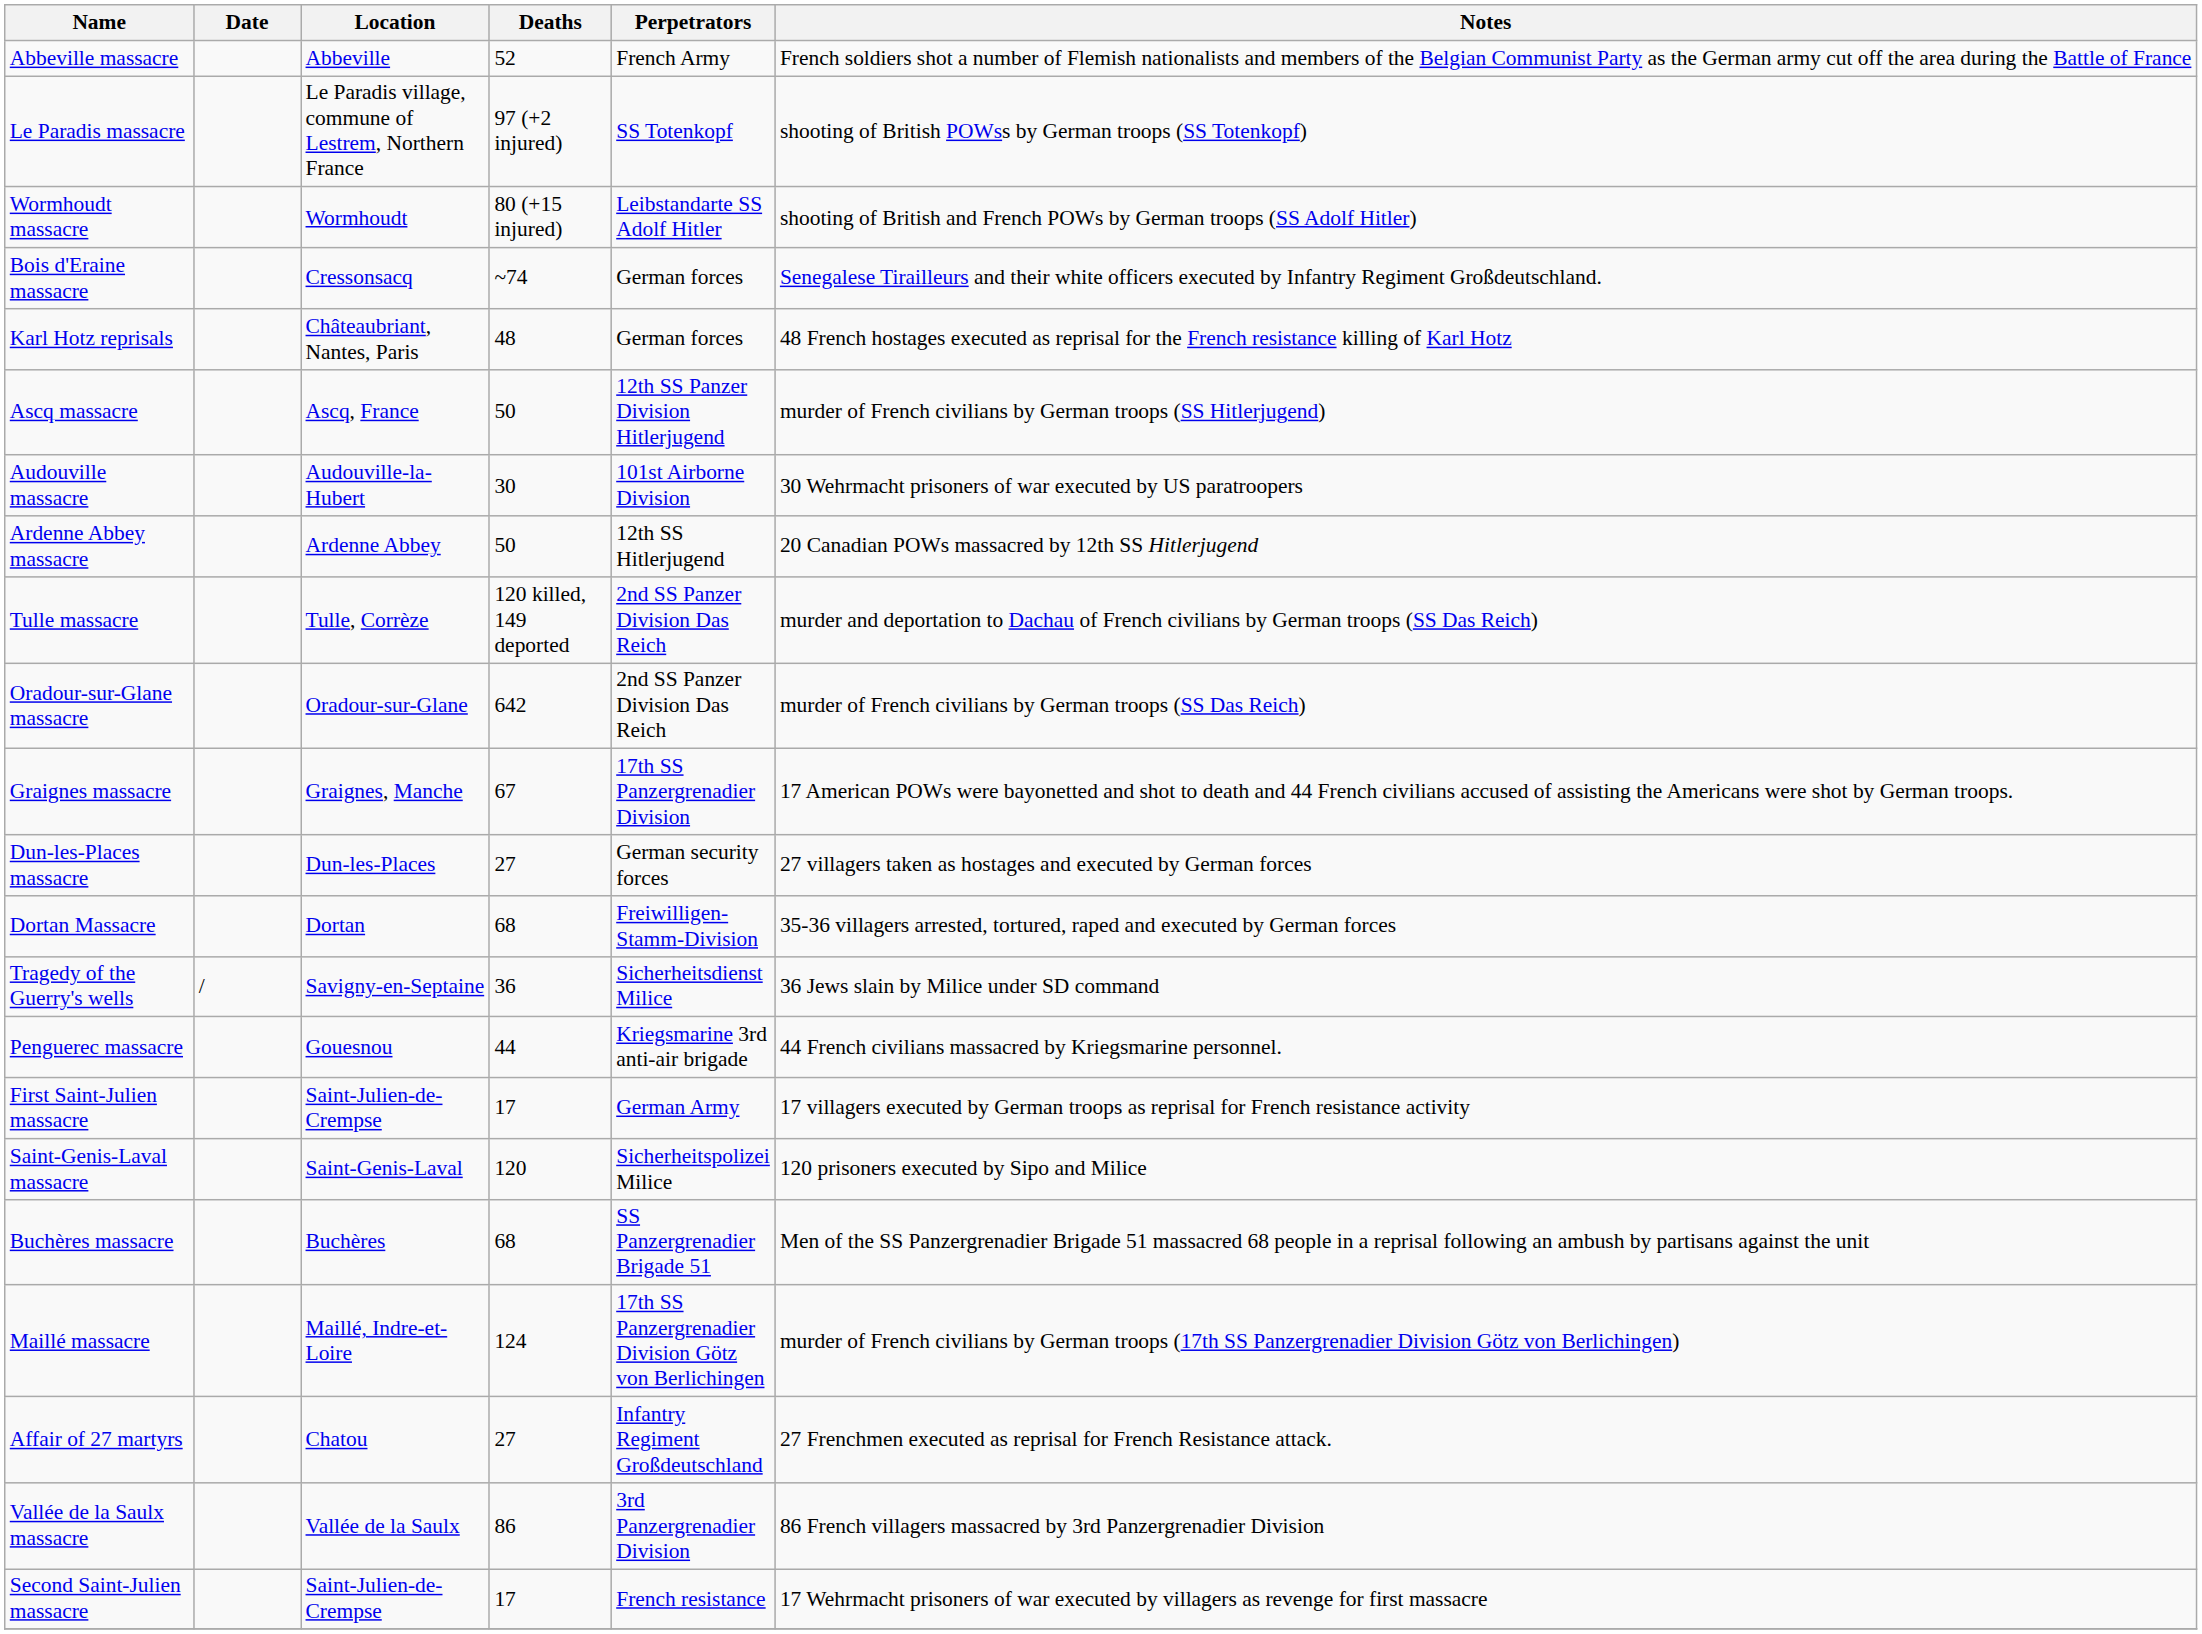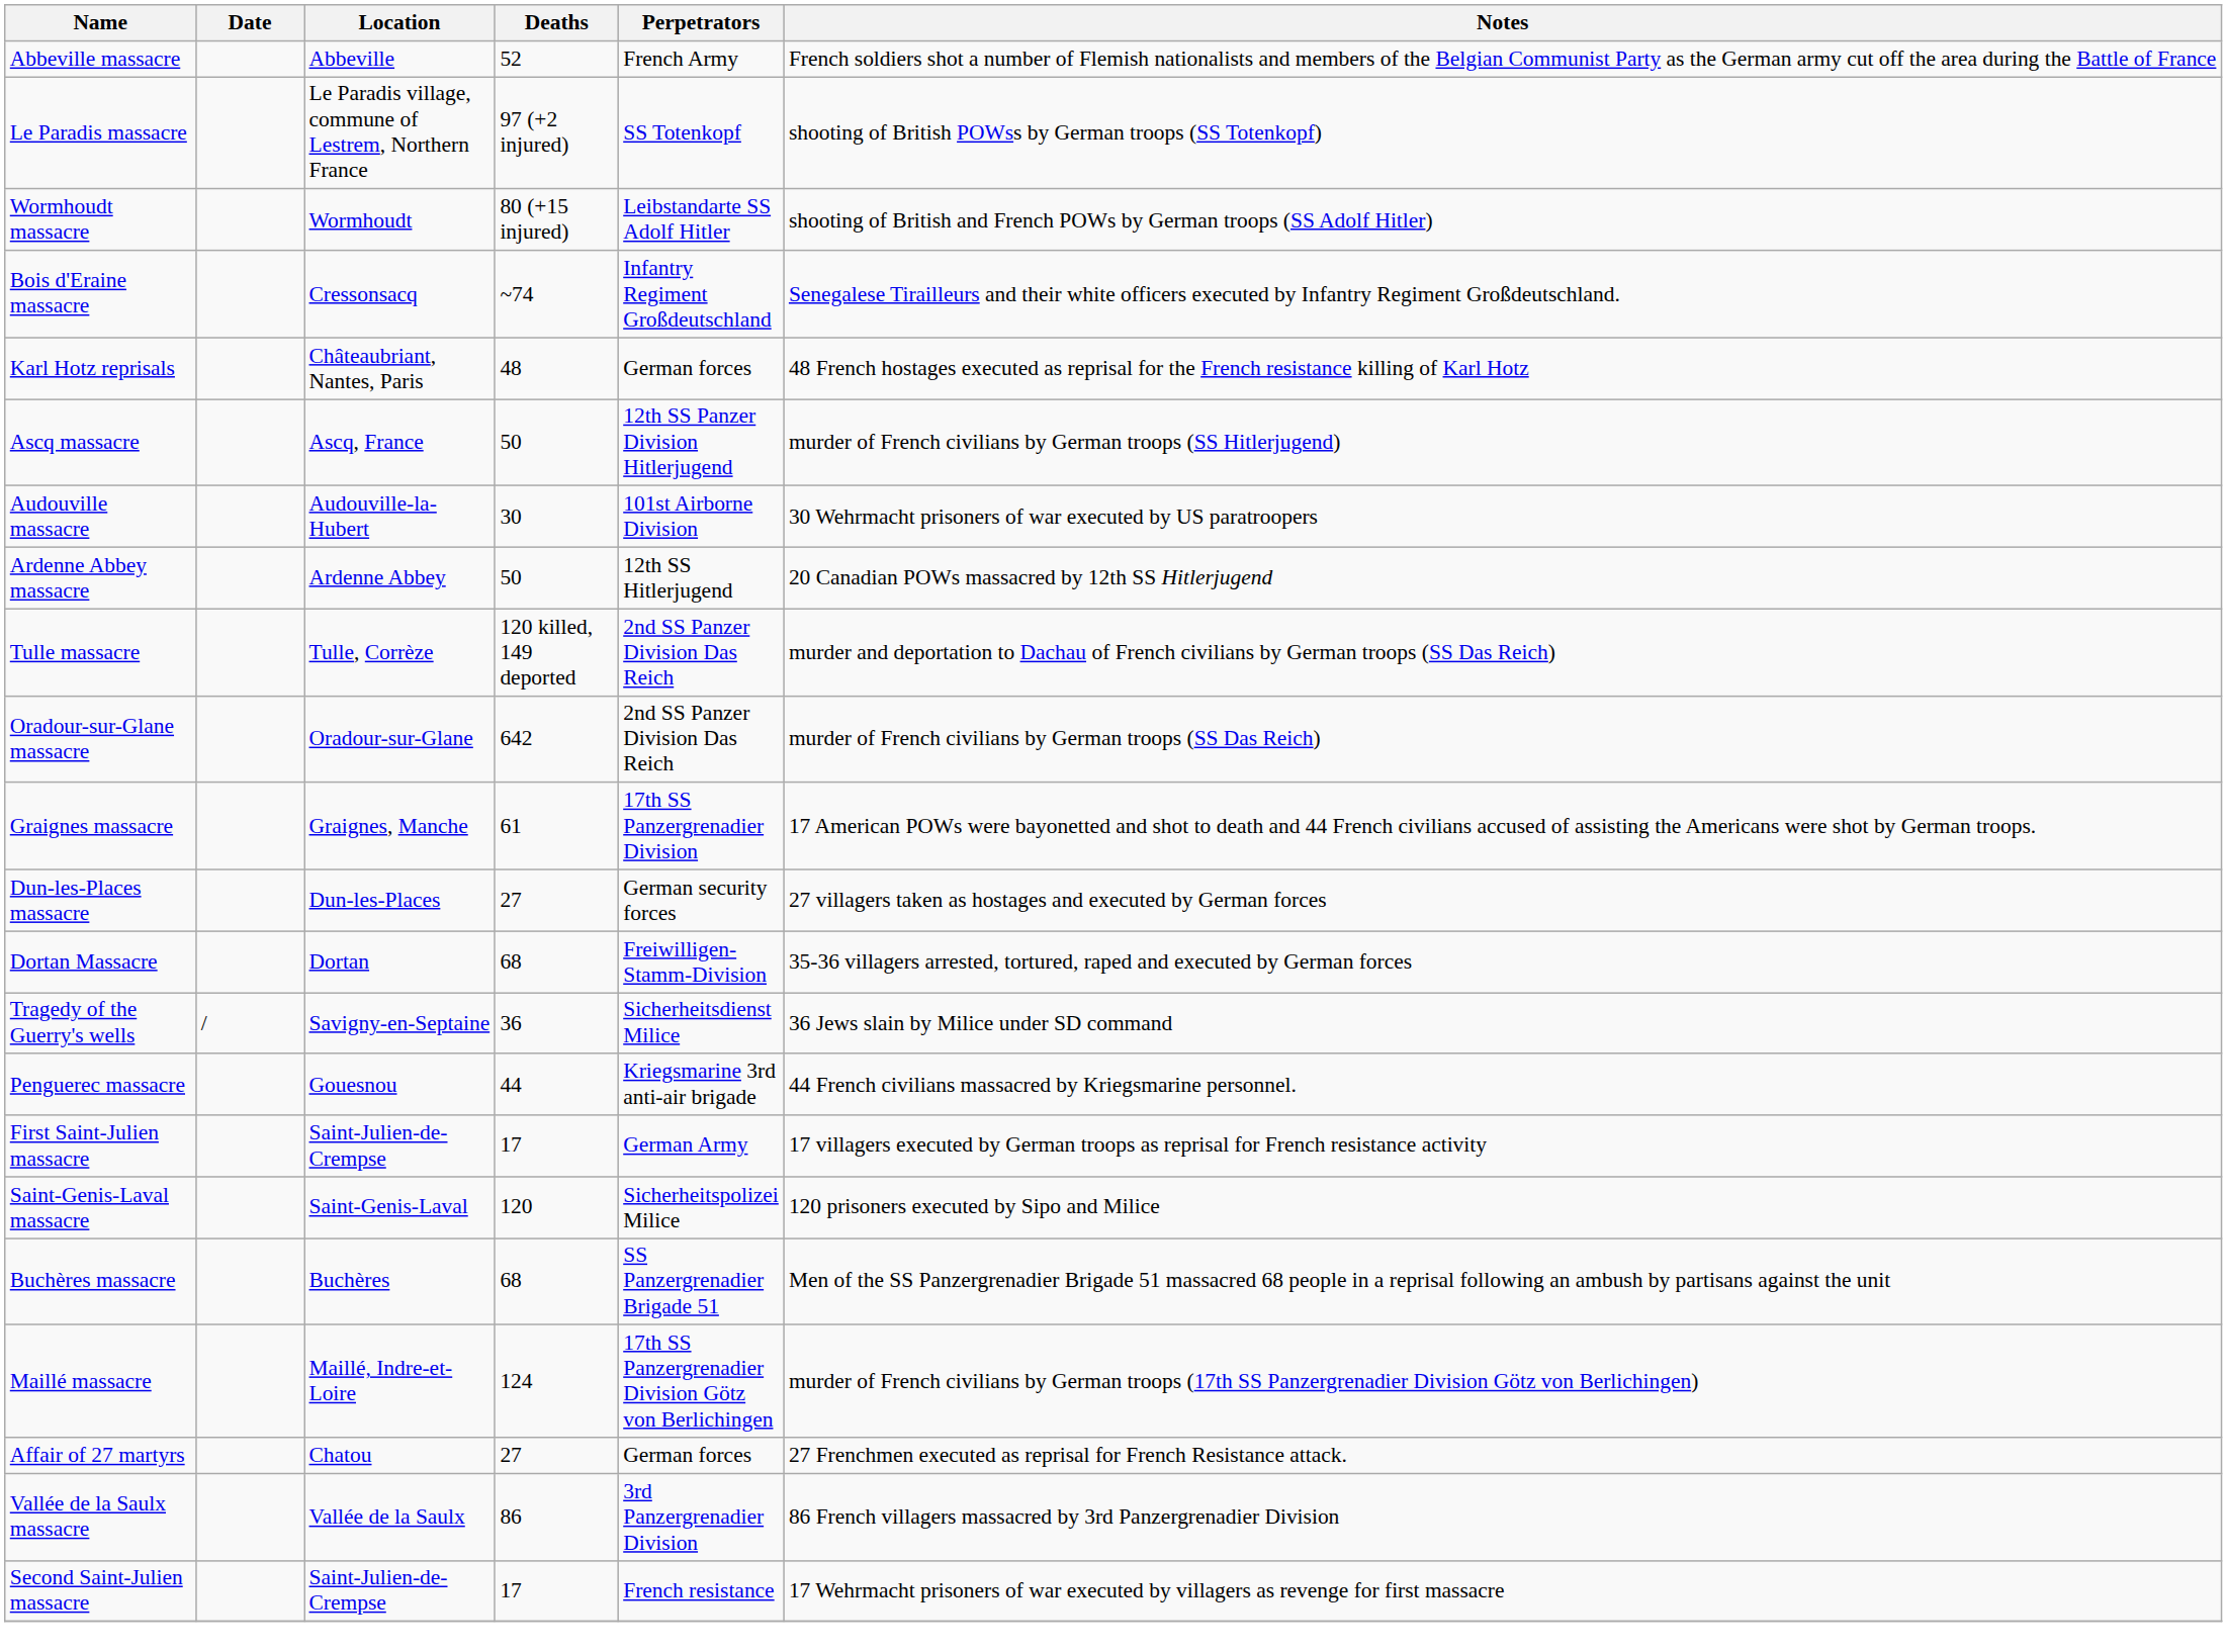Bois d'Eraine massacre | Perpetrators: German forces -> Infantry Regiment Großdeutschland
Graignes massacre | Deaths: 67 -> 61
Affair of 27 martyrs | Perpetrators: Infantry Regiment Großdeutschland -> German forces
